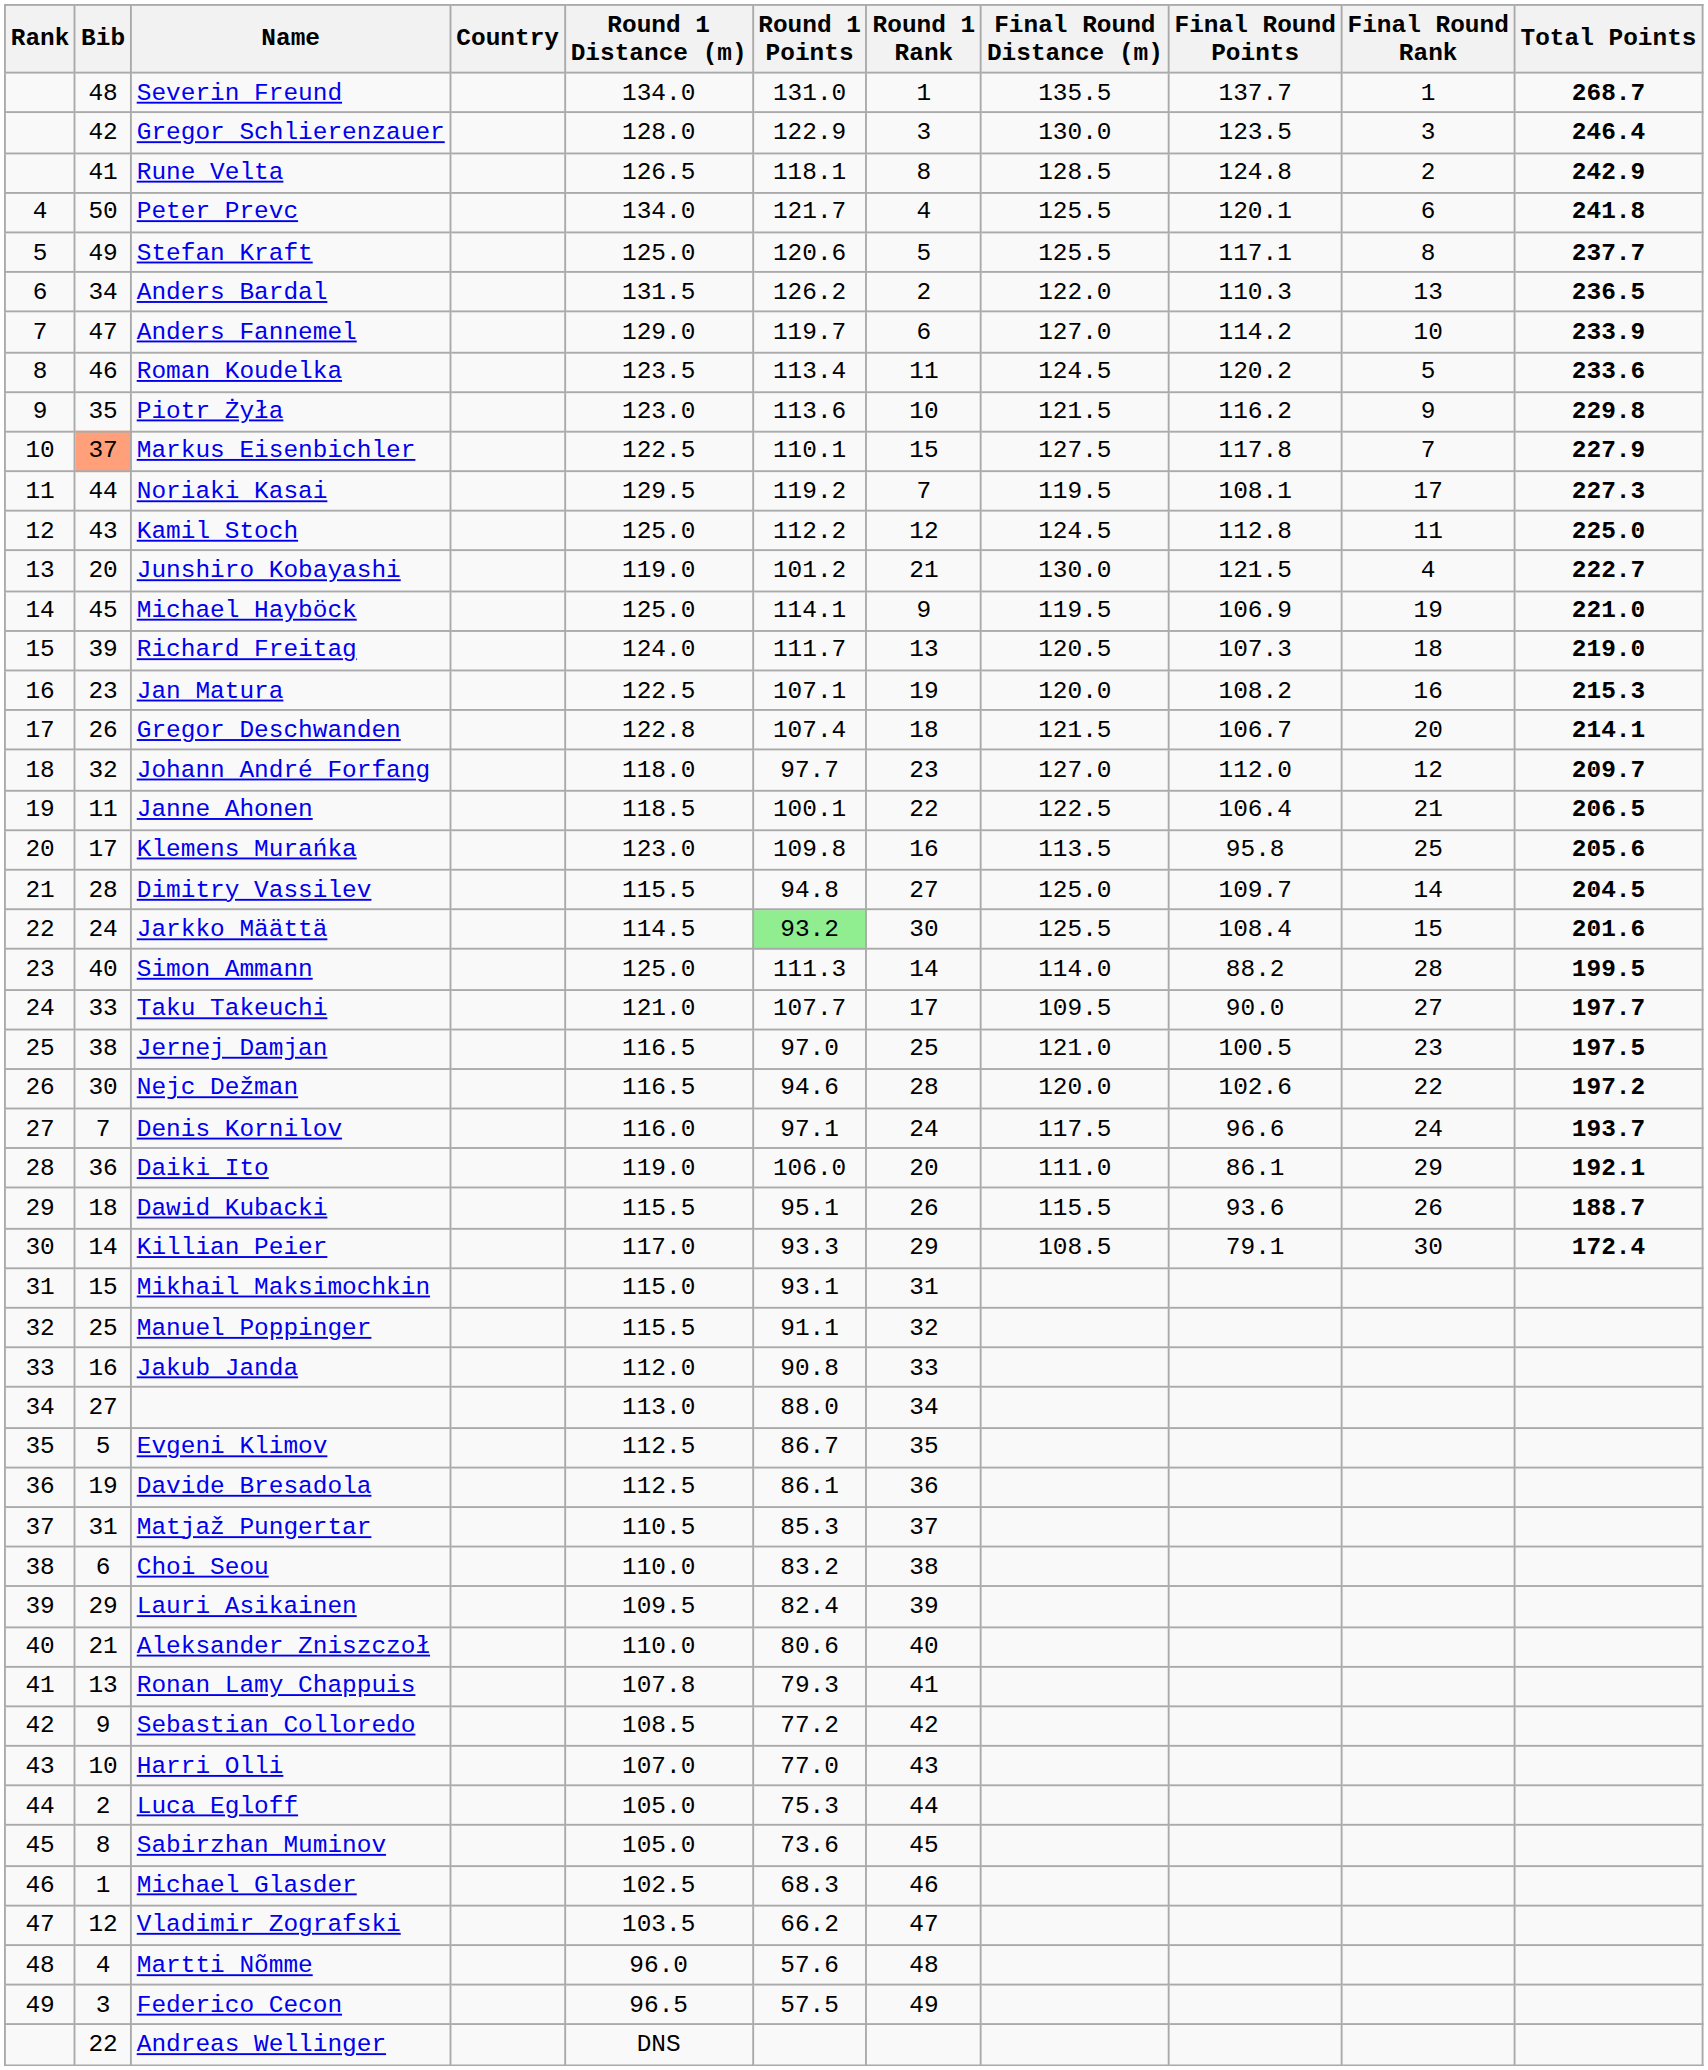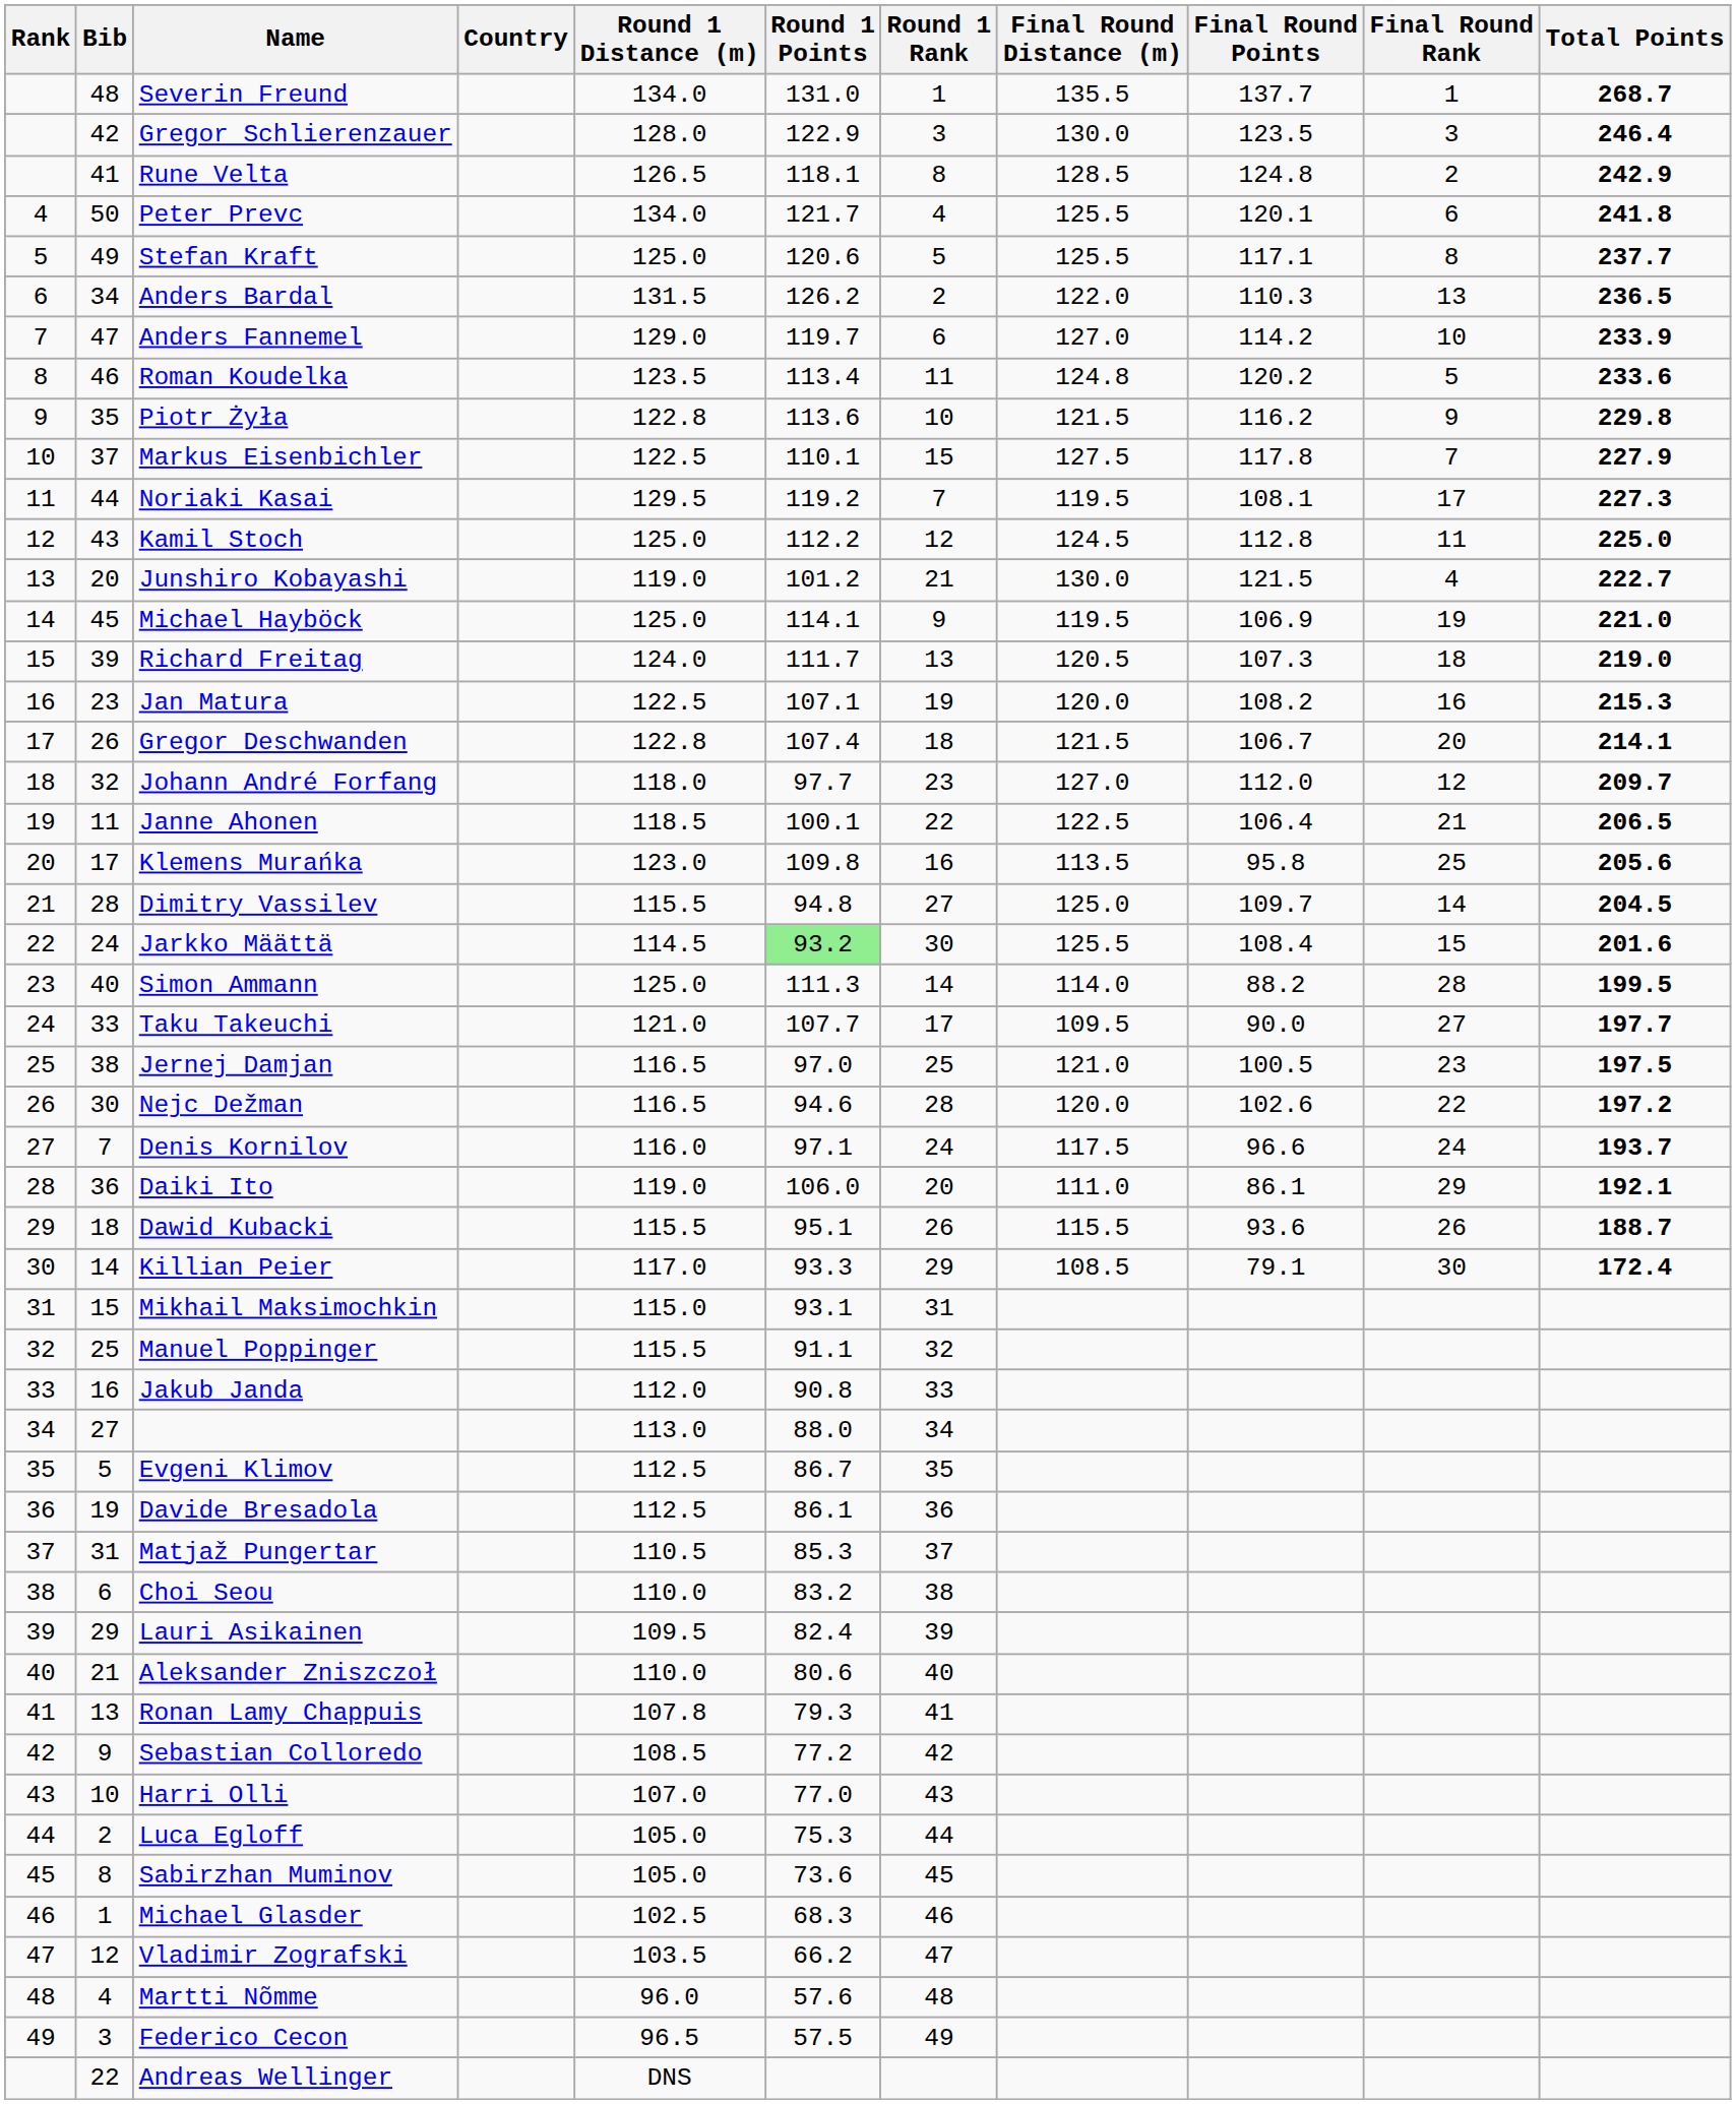Roman Koudelka | Final Round Distance (m): 124.5 -> 124.8
Piotr Żyła | Round 1 Distance (m): 123.0 -> 122.8
Markus Eisenbichler | Bib: lightsalmon background -> no background
